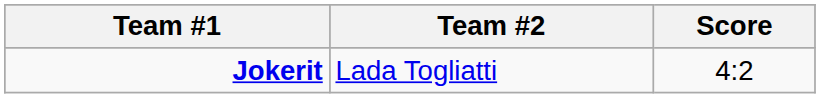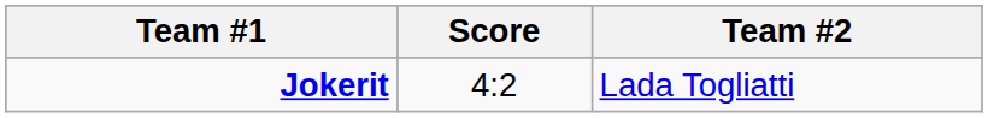columns swapped: Score <-> Team #2
